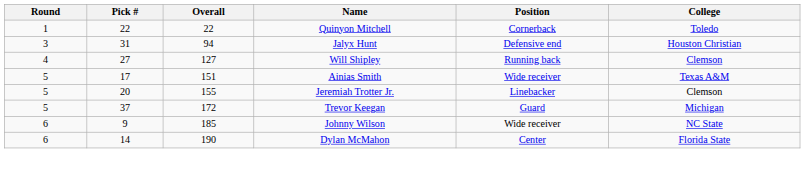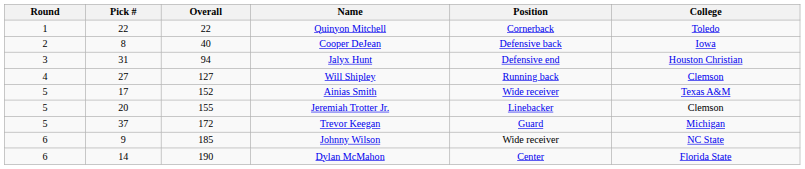+ row: 2 | 8 | 40 | Cooper DeJean | Defensive back | Iowa
Ainias Smith | Overall: 151 -> 152
